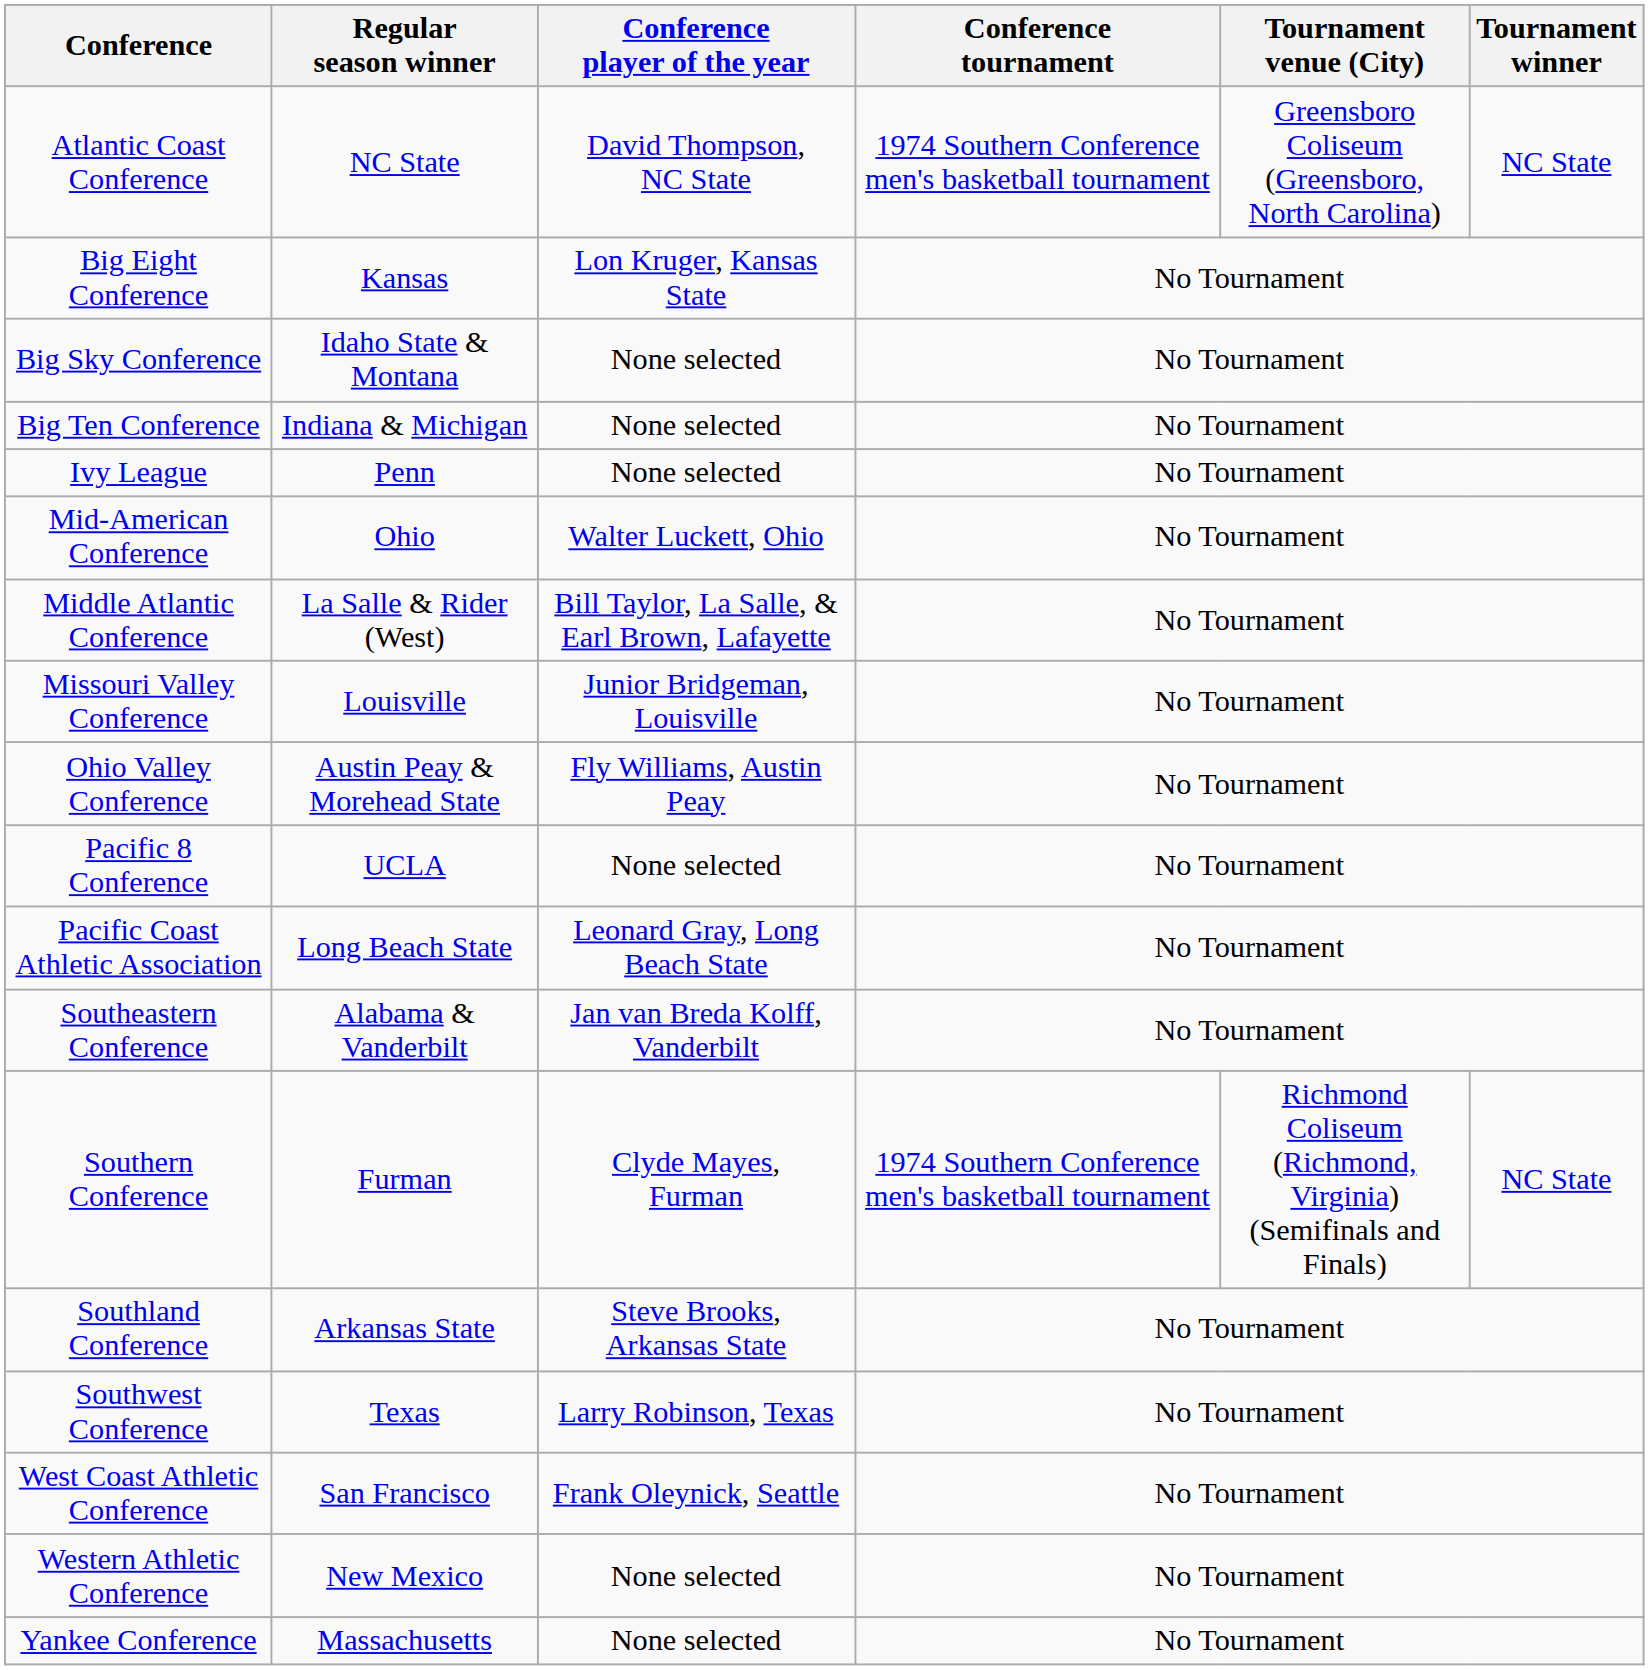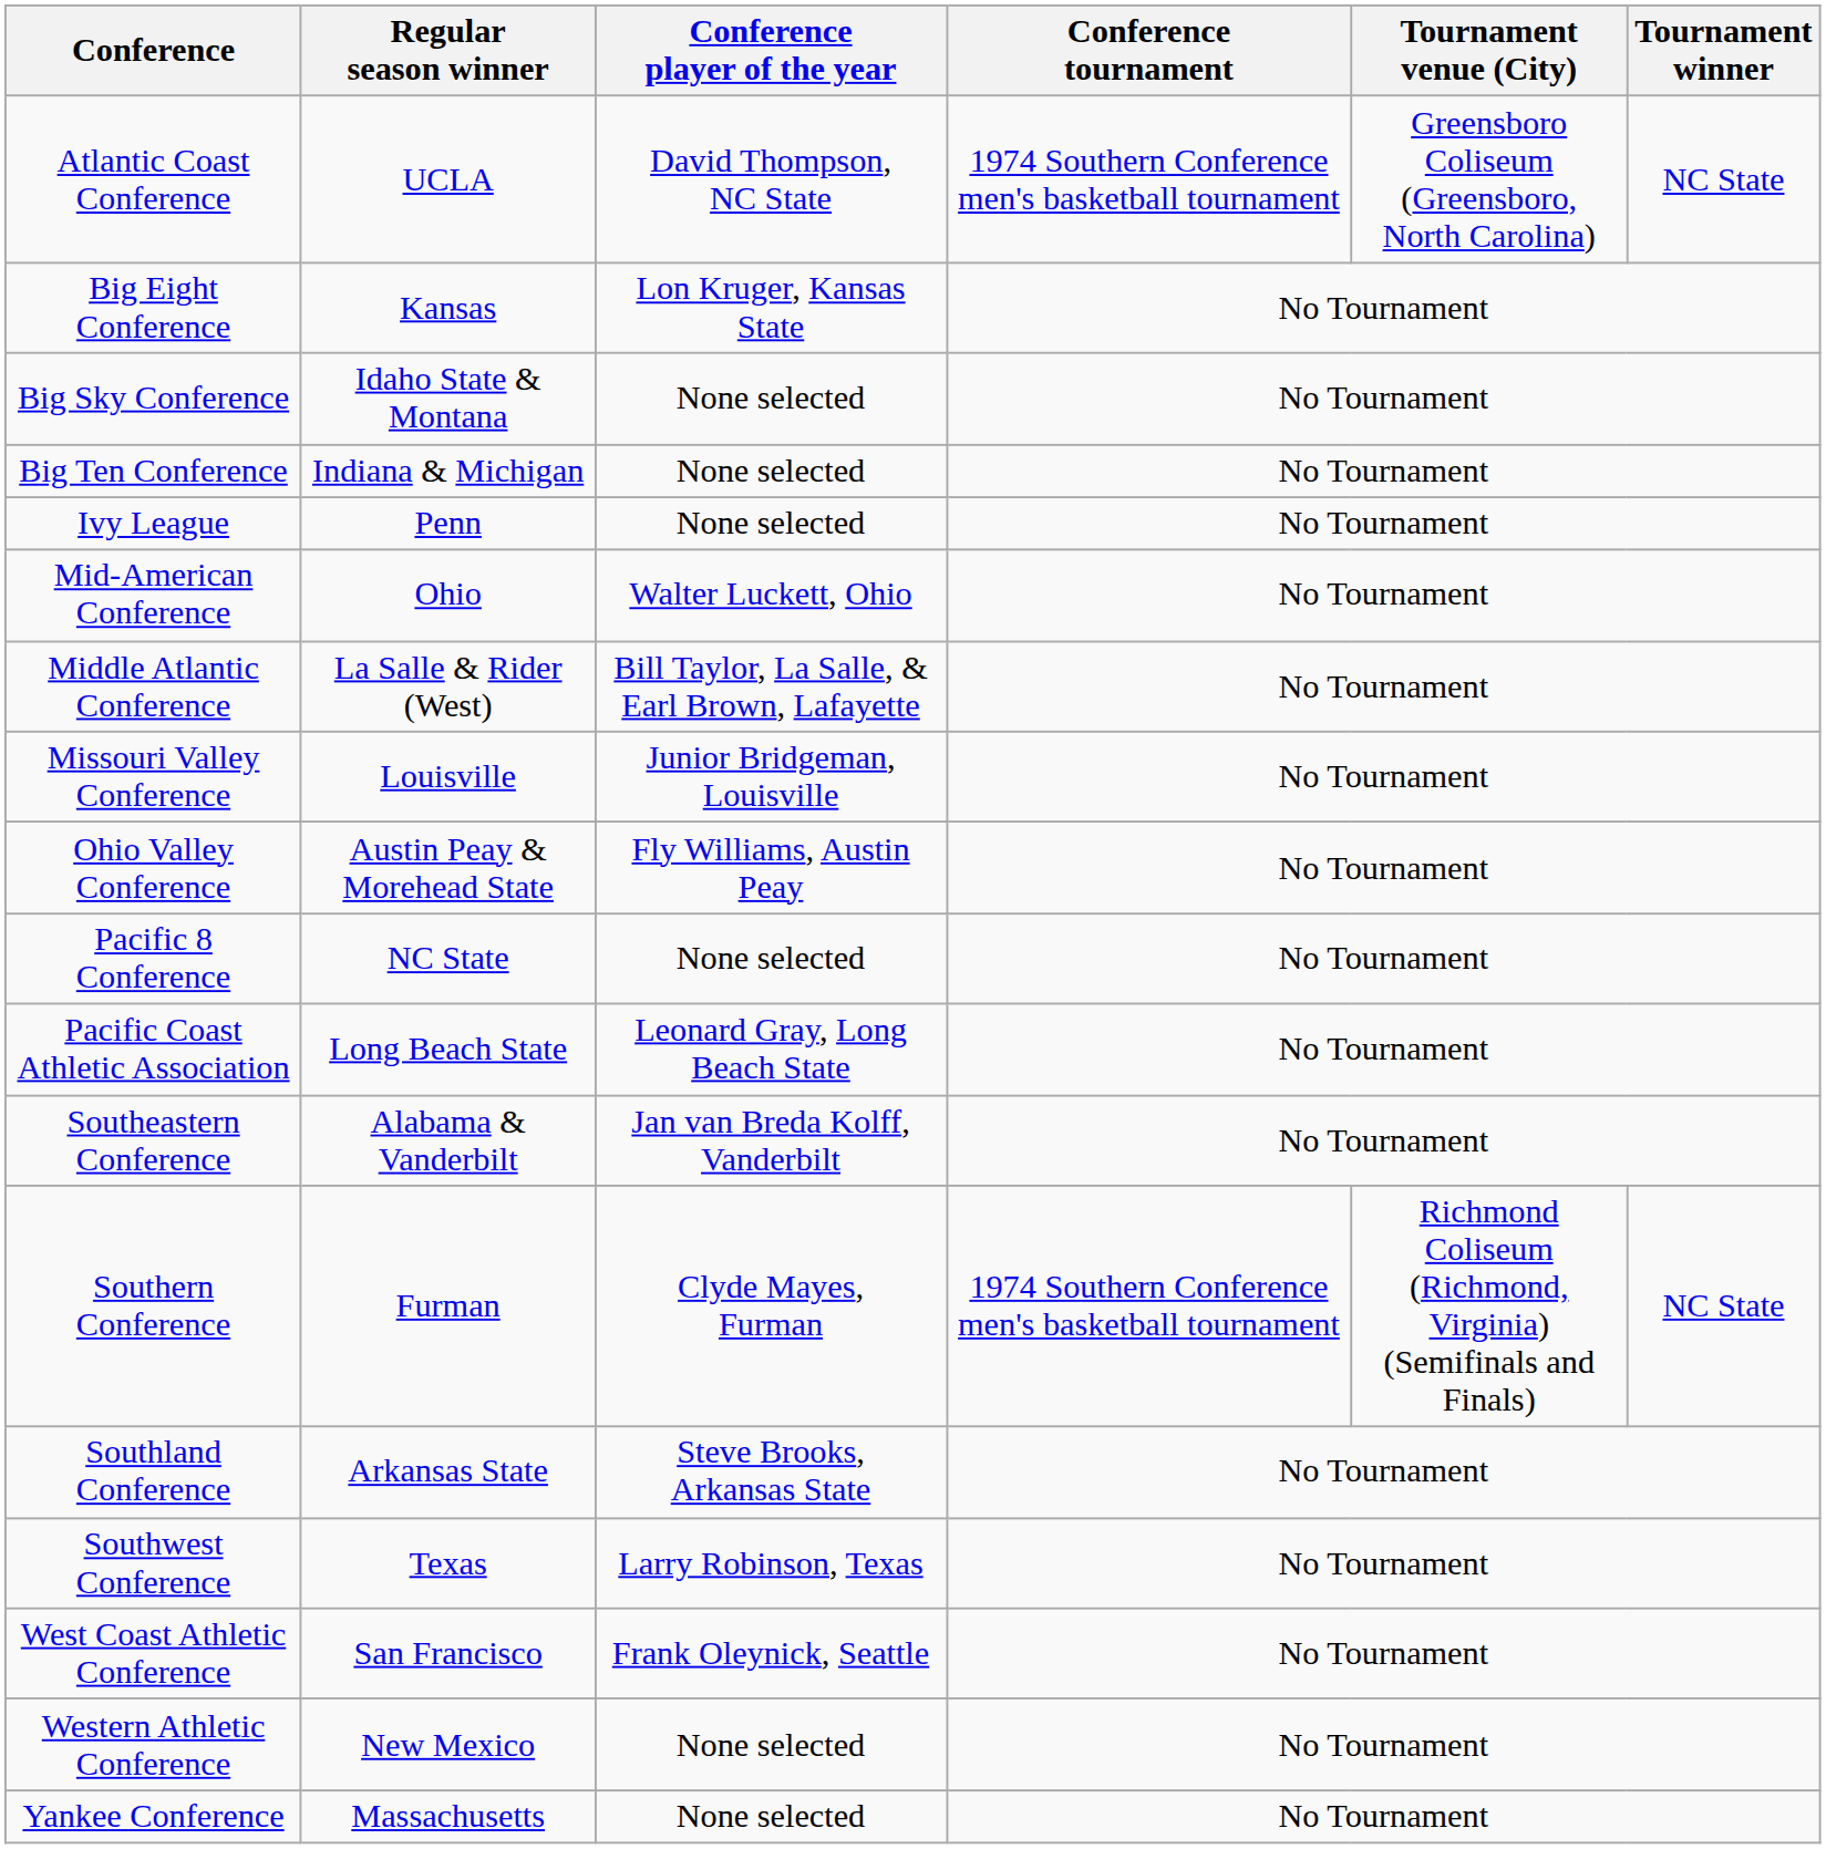Atlantic Coast Conference | Regular season winner: NC State -> UCLA
Pacific 8 Conference | Regular season winner: UCLA -> NC State
